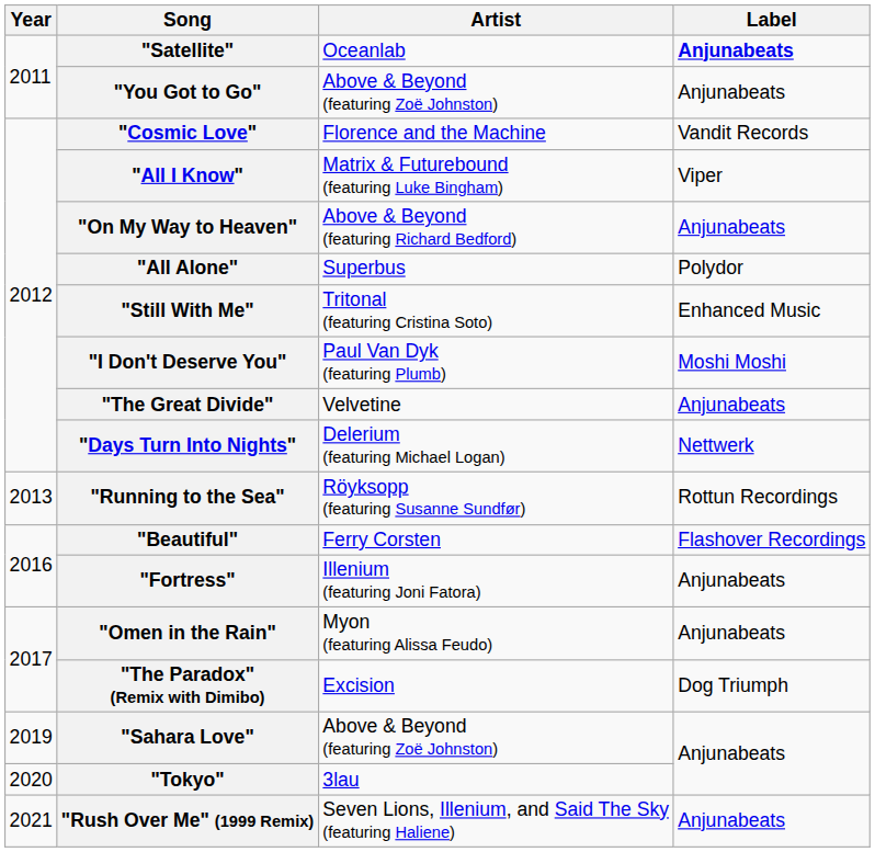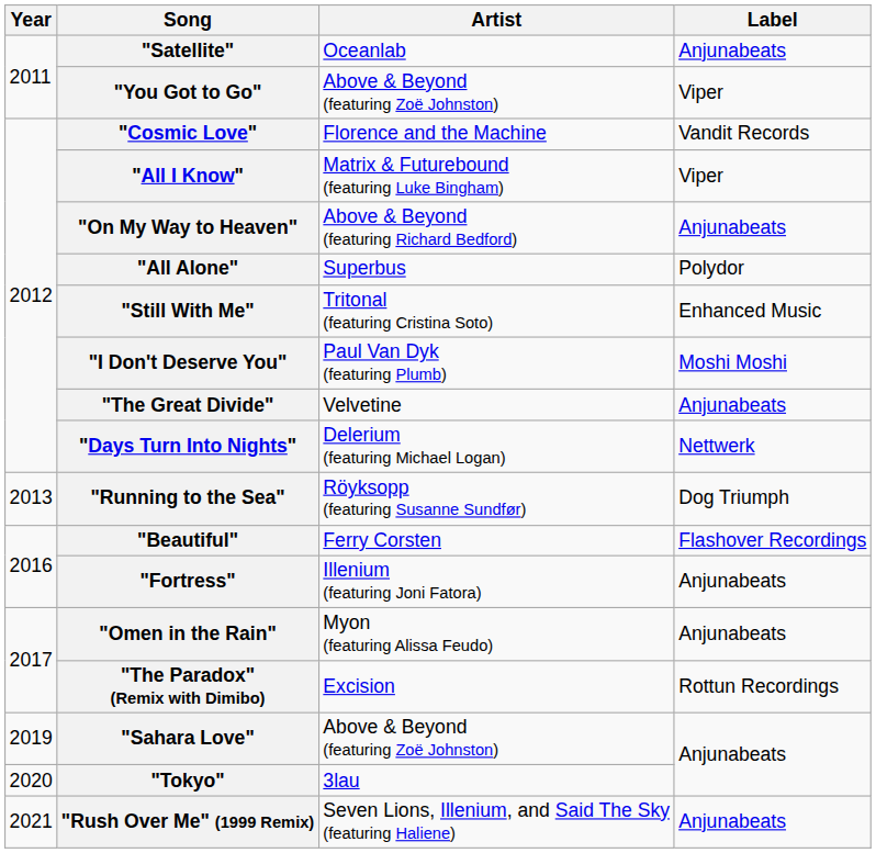"Satellite" | Label: bold -> normal
"You Got to Go" | Label: Anjunabeats -> Viper
"Running to the Sea" | Label: Rottun Recordings -> Dog Triumph
"The Paradox" (Remix with Dimibo) | Label: Dog Triumph -> Rottun Recordings
